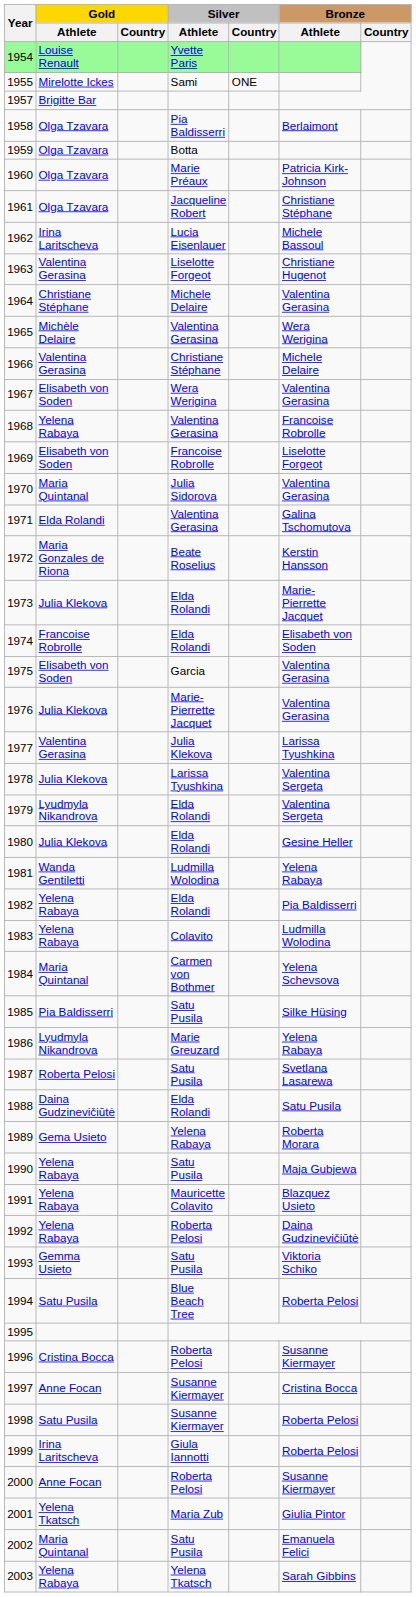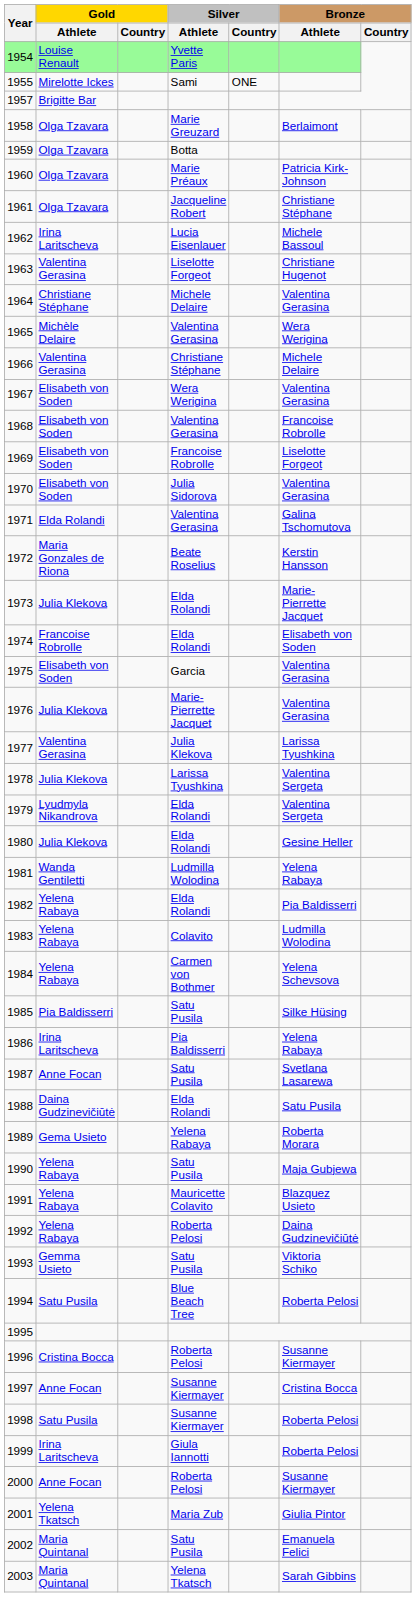1958 | Silver / Athlete: Pia Baldisserri -> Marie Greuzard
1968 | Gold / Athlete: Yelena Rabaya -> Elisabeth von Soden
1970 | Gold / Athlete: Maria Quintanal -> Elisabeth von Soden
1984 | Gold / Athlete: Maria Quintanal -> Yelena Rabaya
1986 | Gold / Athlete: Lyudmyla Nikandrova -> Irina Laritscheva
1986 | Silver / Athlete: Marie Greuzard -> Pia Baldisserri
1987 | Gold / Athlete: Roberta Pelosi -> Anne Focan
2003 | Gold / Athlete: Yelena Rabaya -> Maria Quintanal
